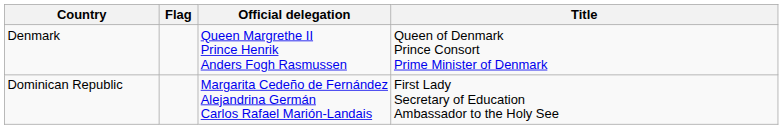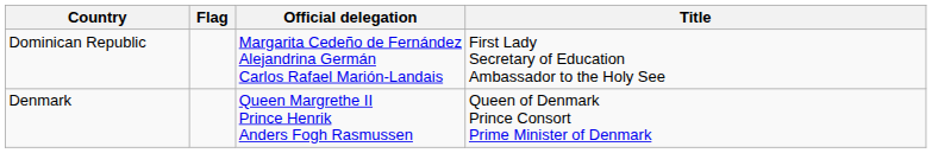rows swapped: Denmark <-> Dominican Republic
